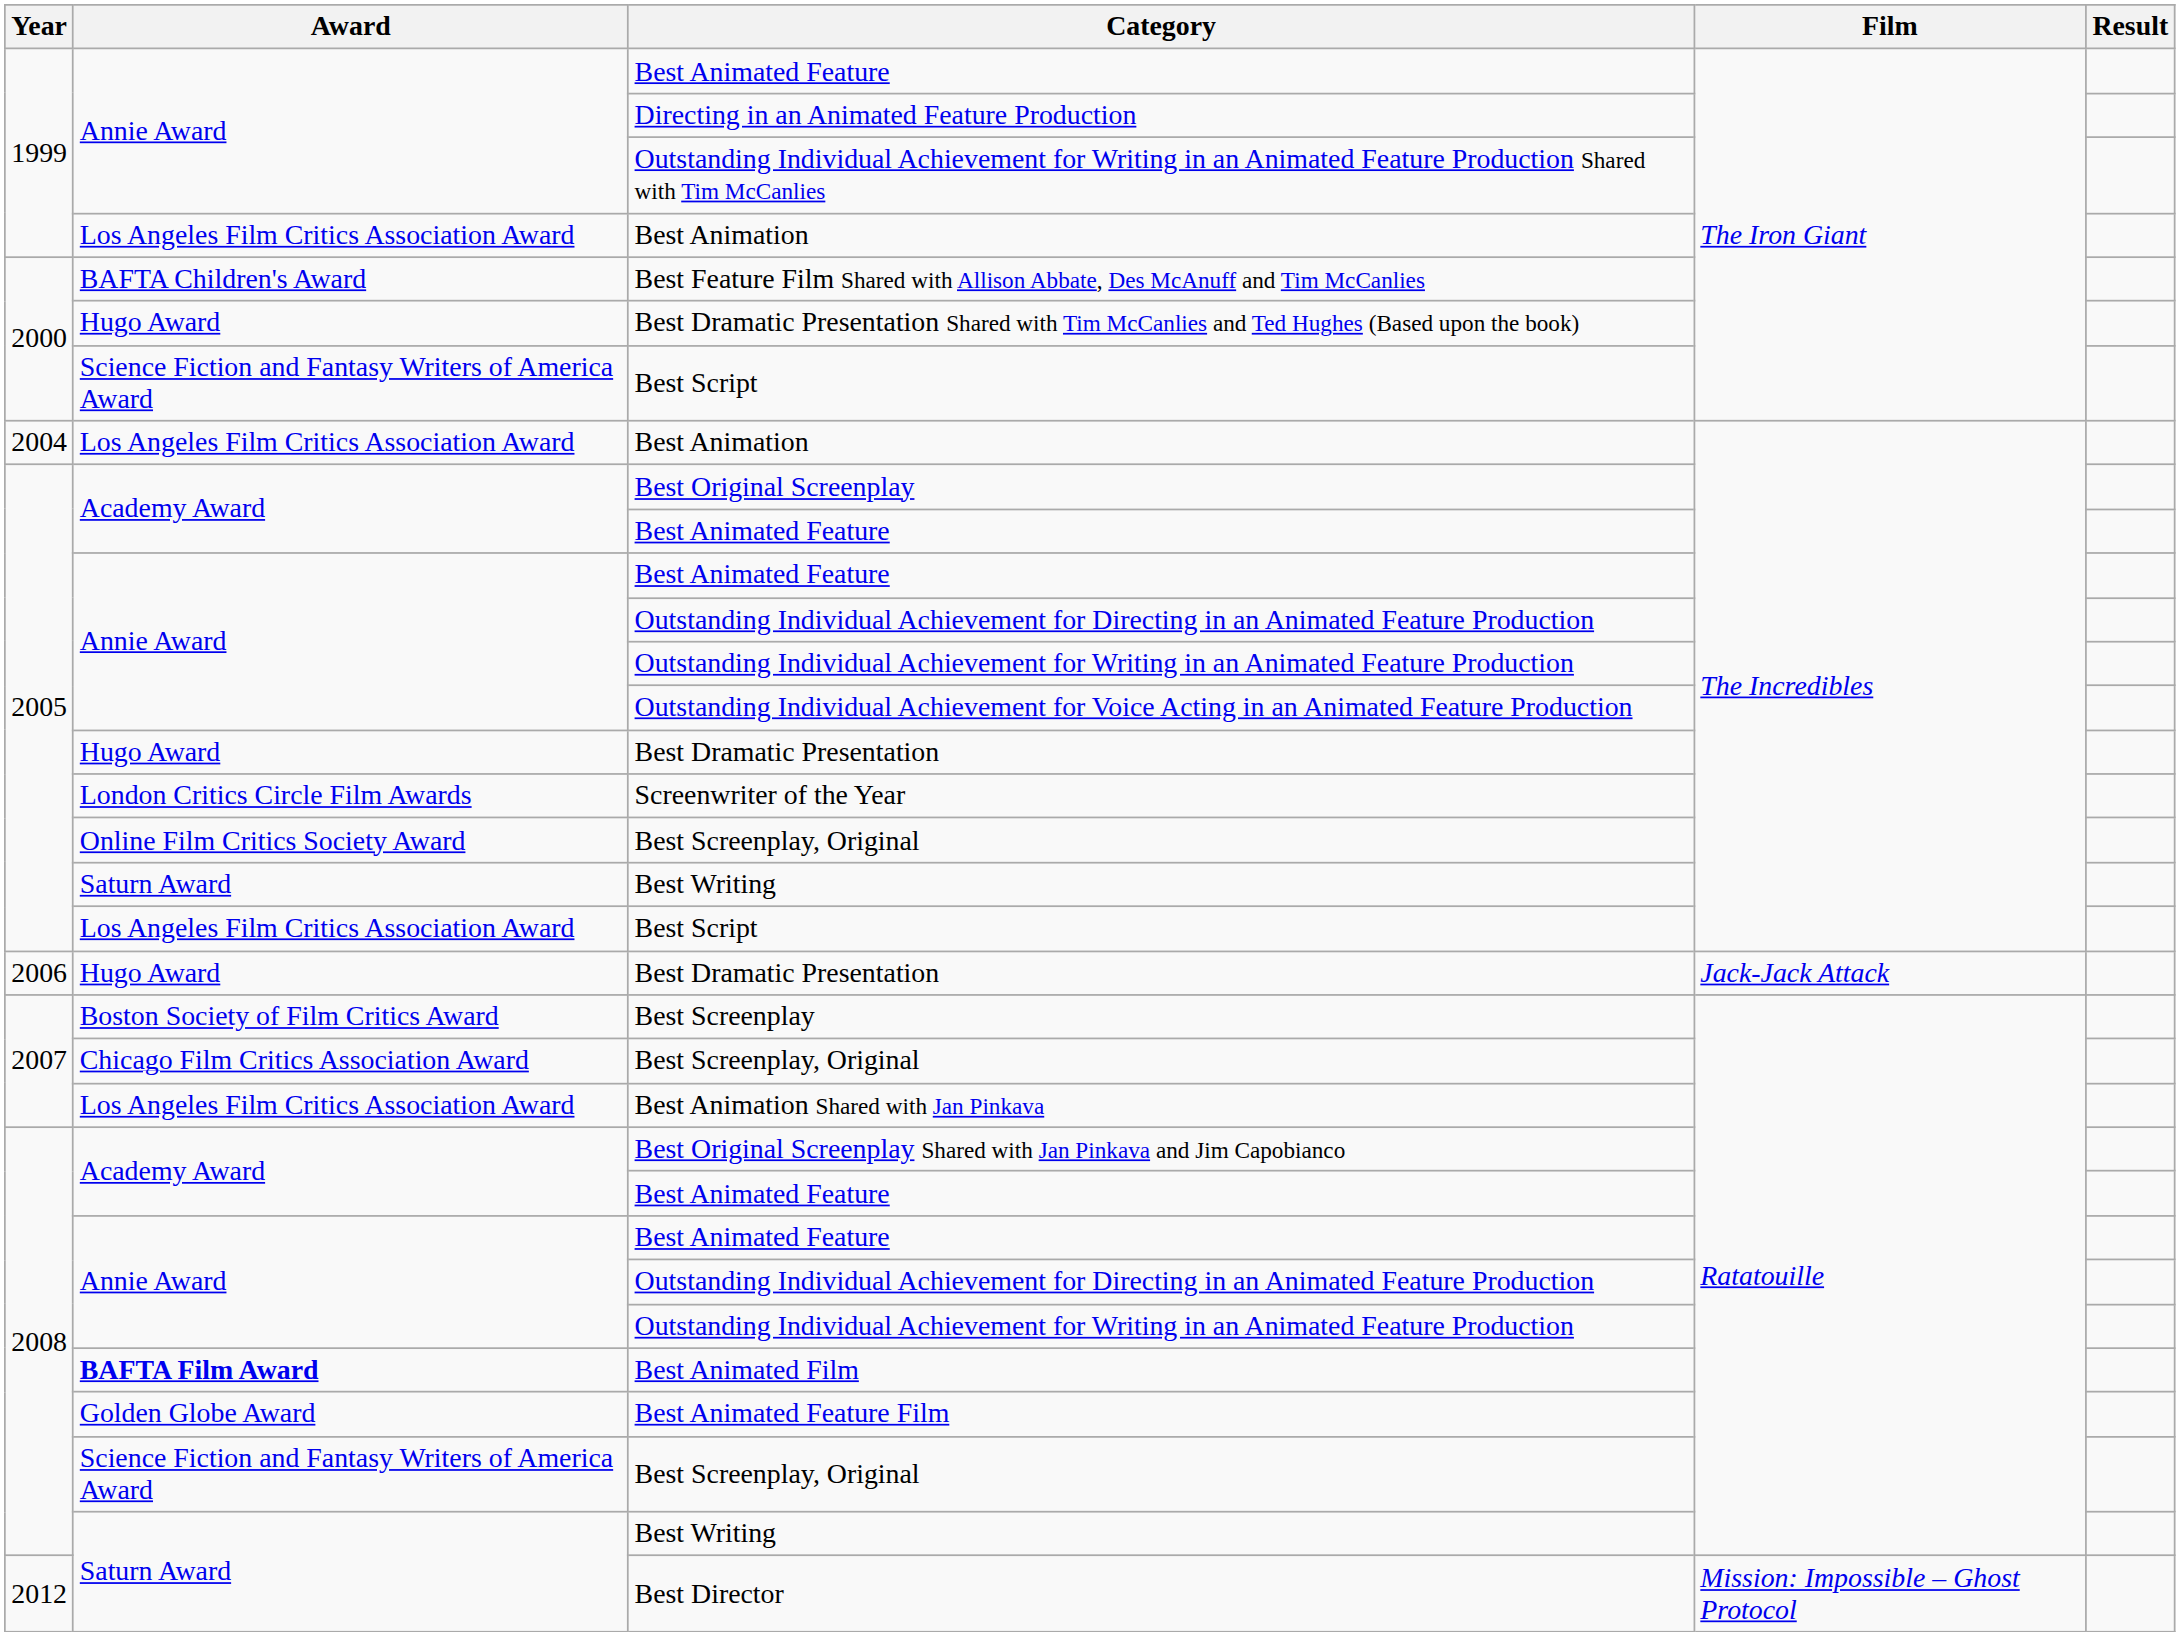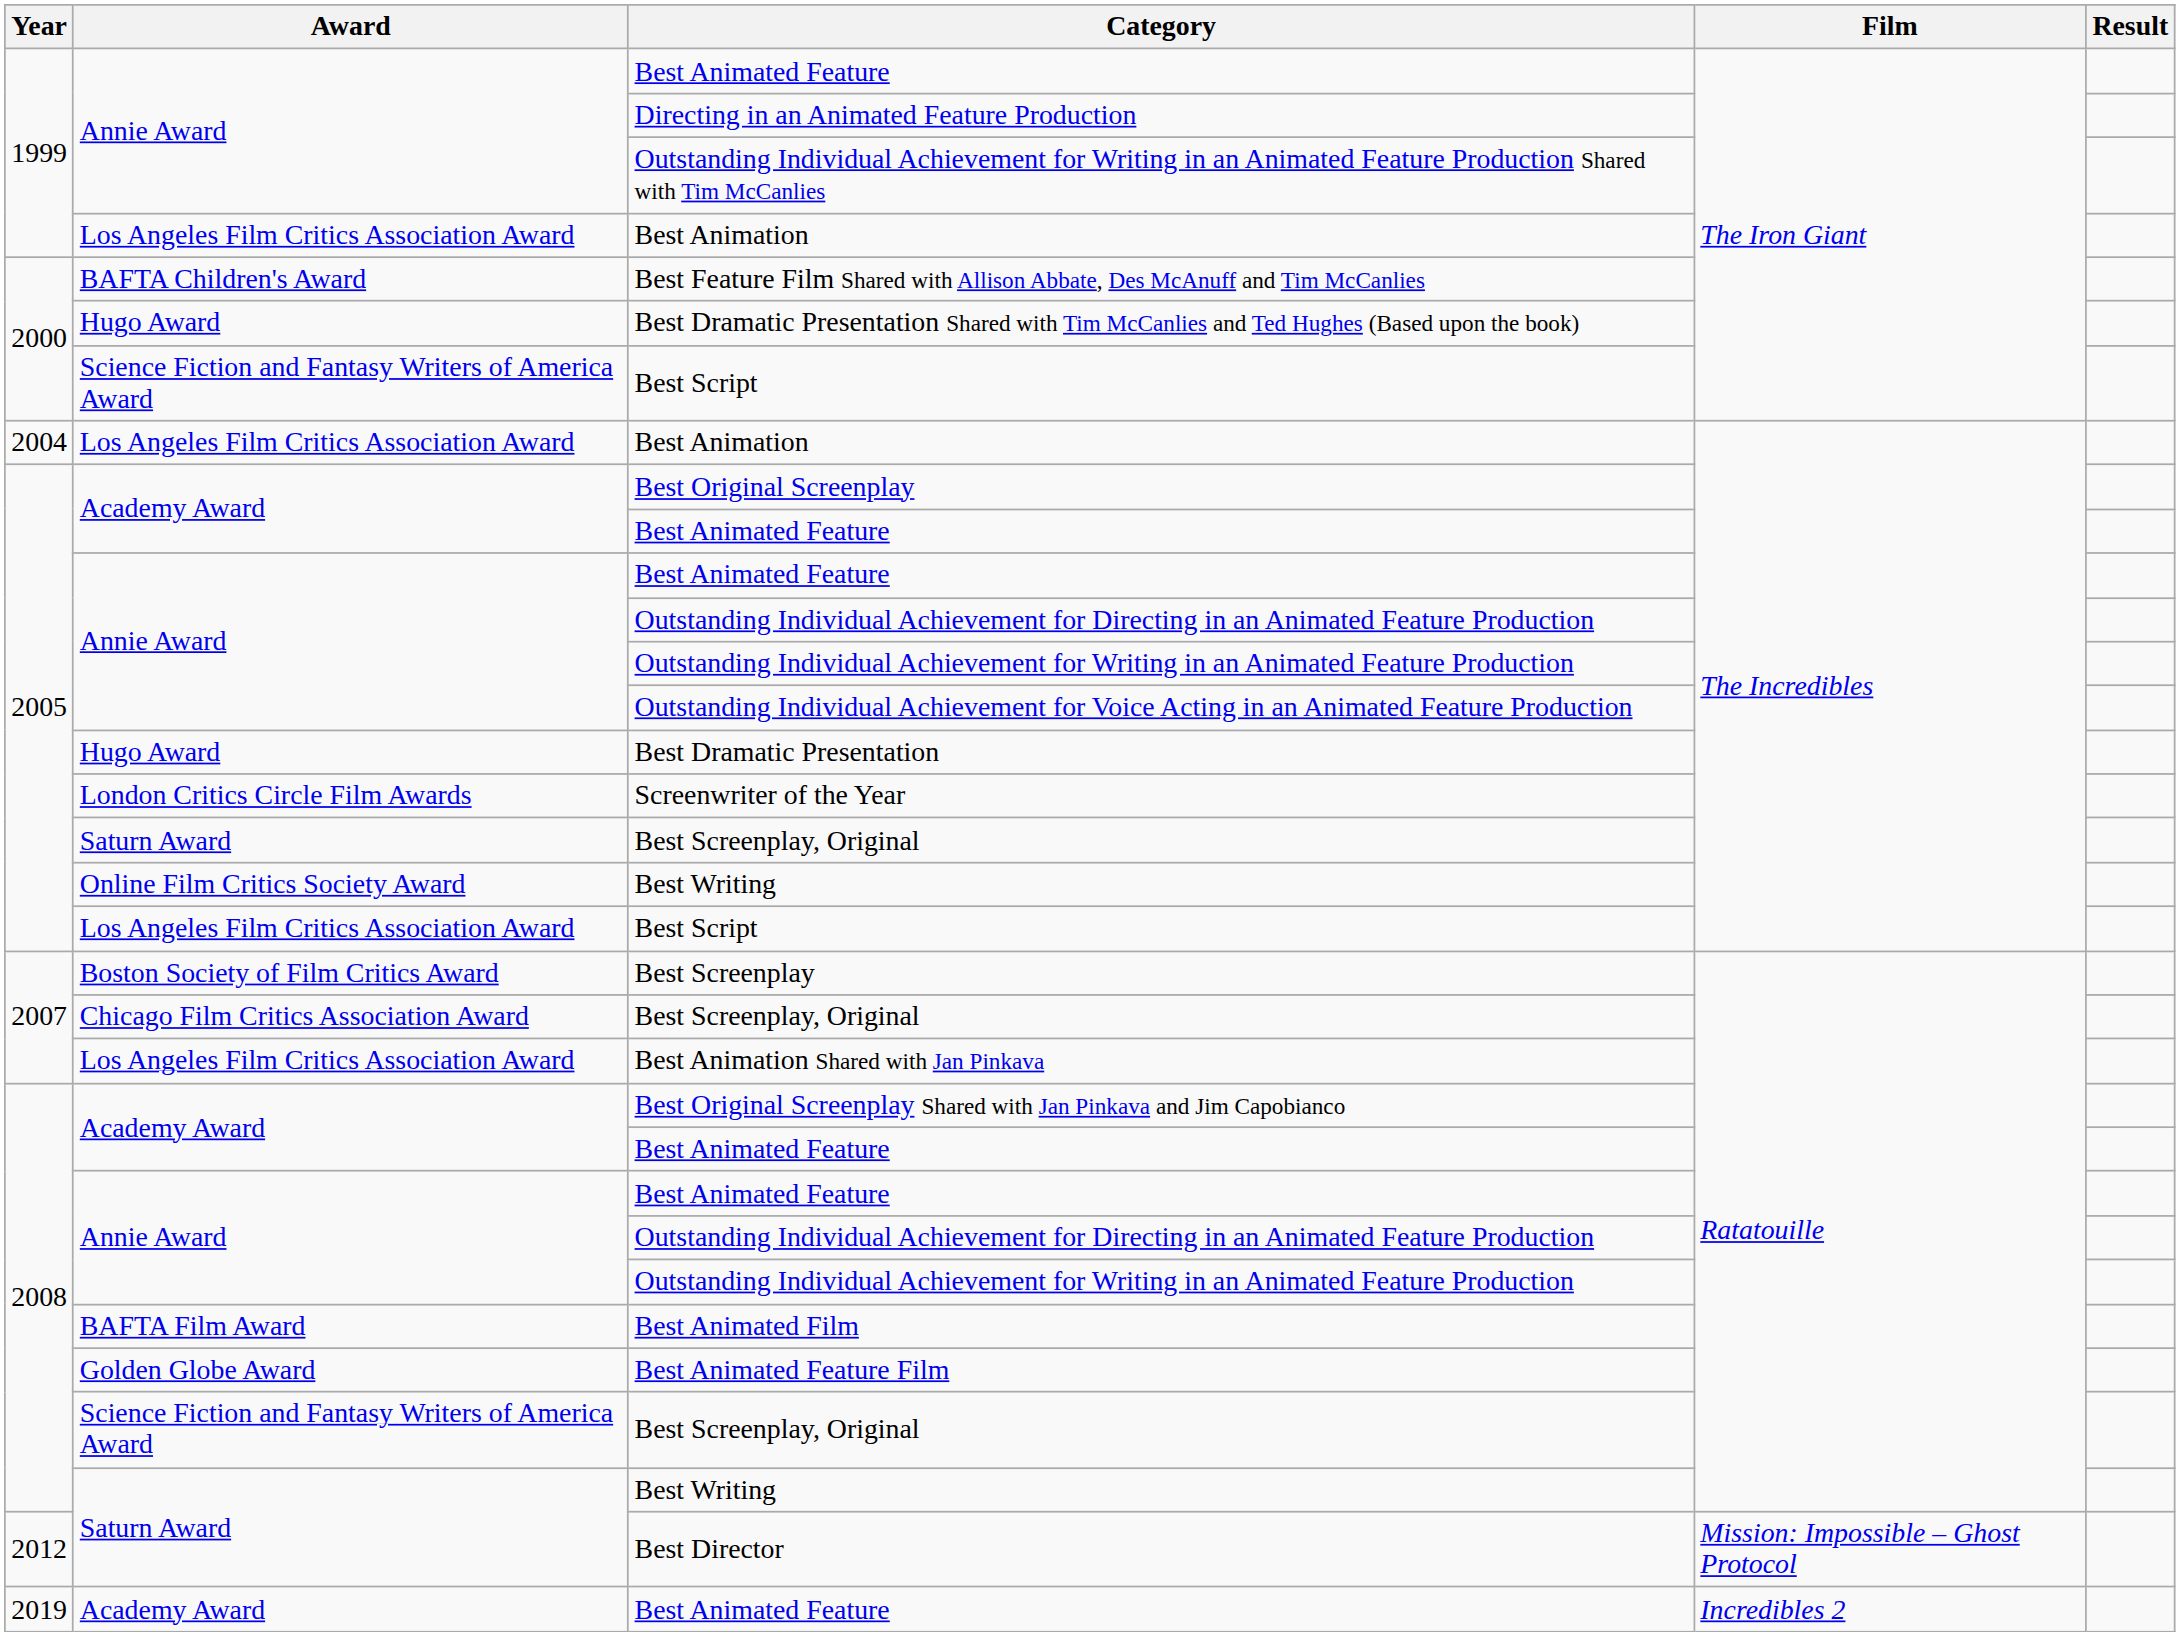2005 / Best Screenplay, Original | Award: Online Film Critics Society Award -> Saturn Award
2005 / Best Writing | Award: Saturn Award -> Online Film Critics Society Award
- row: 2006 | Hugo Award | Best Dramatic Presentation | Jack-Jack Attack
Best Animated Film | Award: bold -> normal
+ row: 2019 | Academy Award | Best Animated Feature | Incredibles 2
